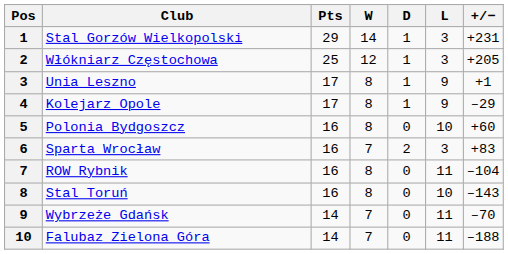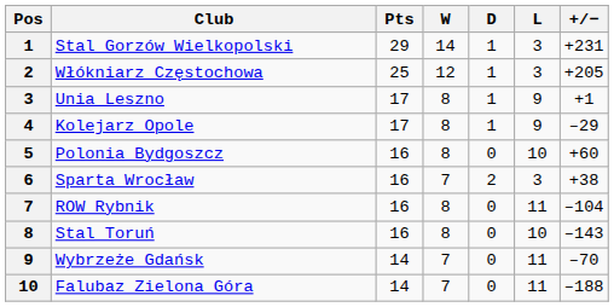Sparta Wrocław | +/−: +83 -> +38
